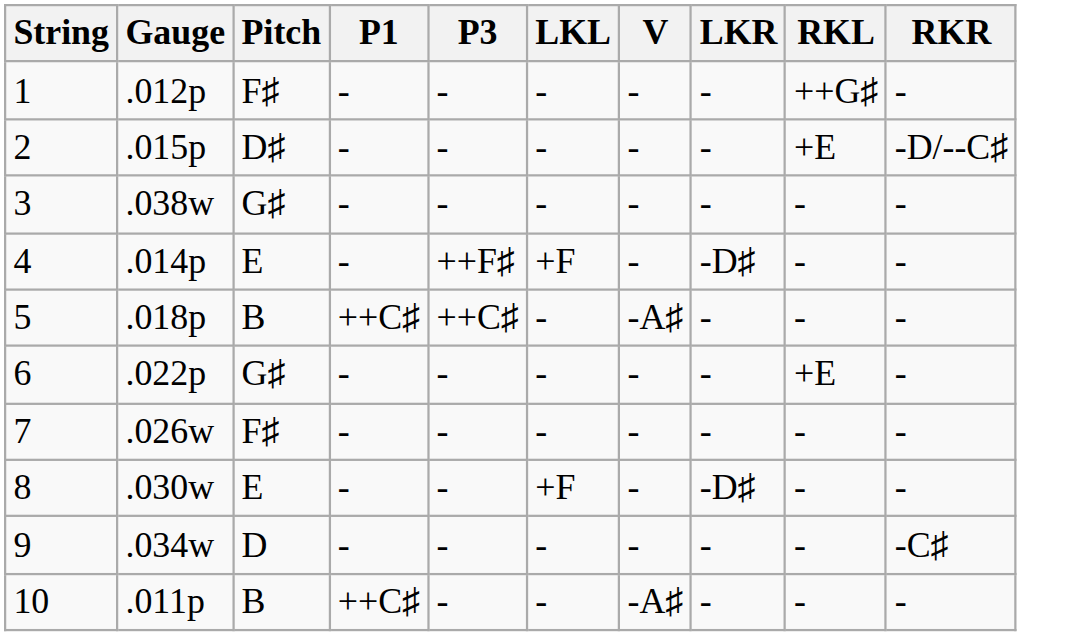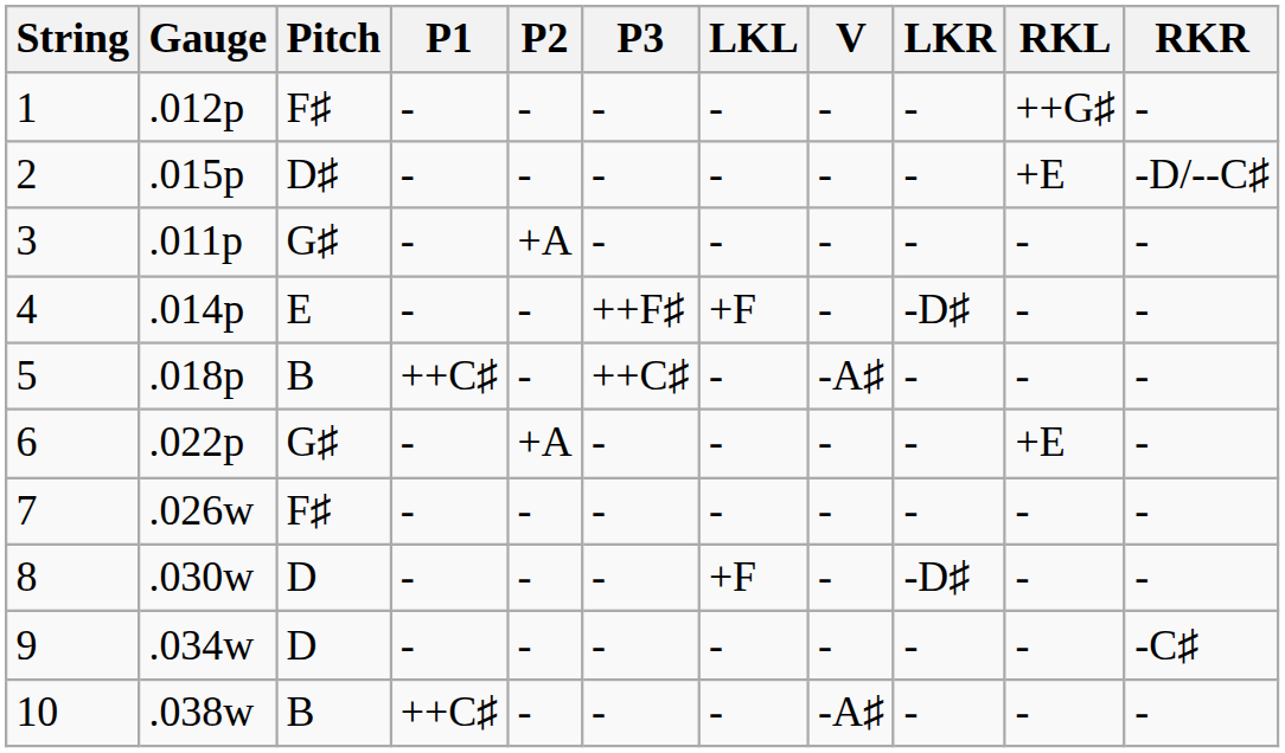+ column: P2 | - | - | +A | - | - | +A | - | - | - | -
3 | Gauge: .038w -> .011p
8 | Pitch: E -> D
10 | Gauge: .011p -> .038w
